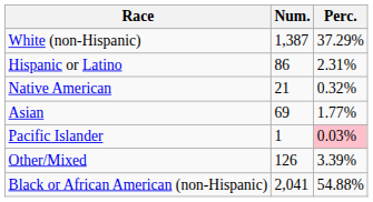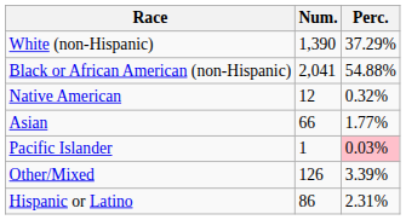White (non-Hispanic) | Num.: 1,387 -> 1,390
rows swapped: Black or African American (non-Hispanic) <-> Hispanic or Latino
Native American | Num.: 21 -> 12
Asian | Num.: 69 -> 66
